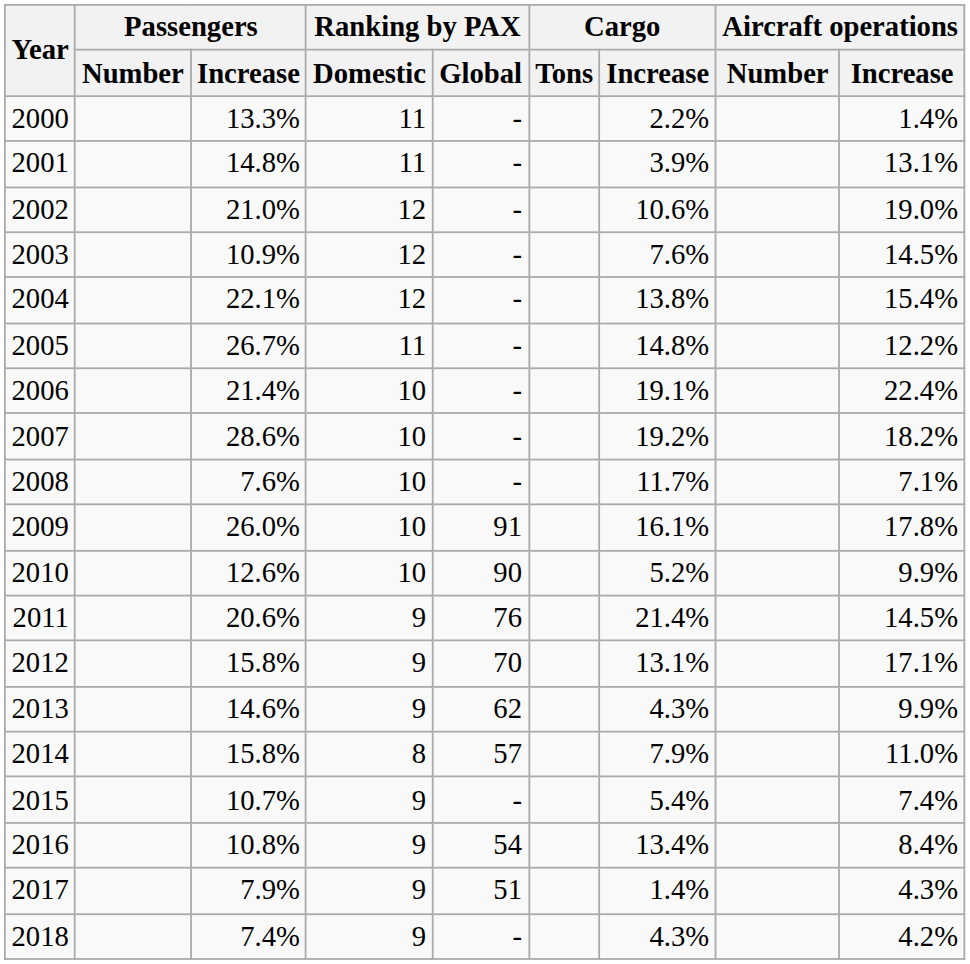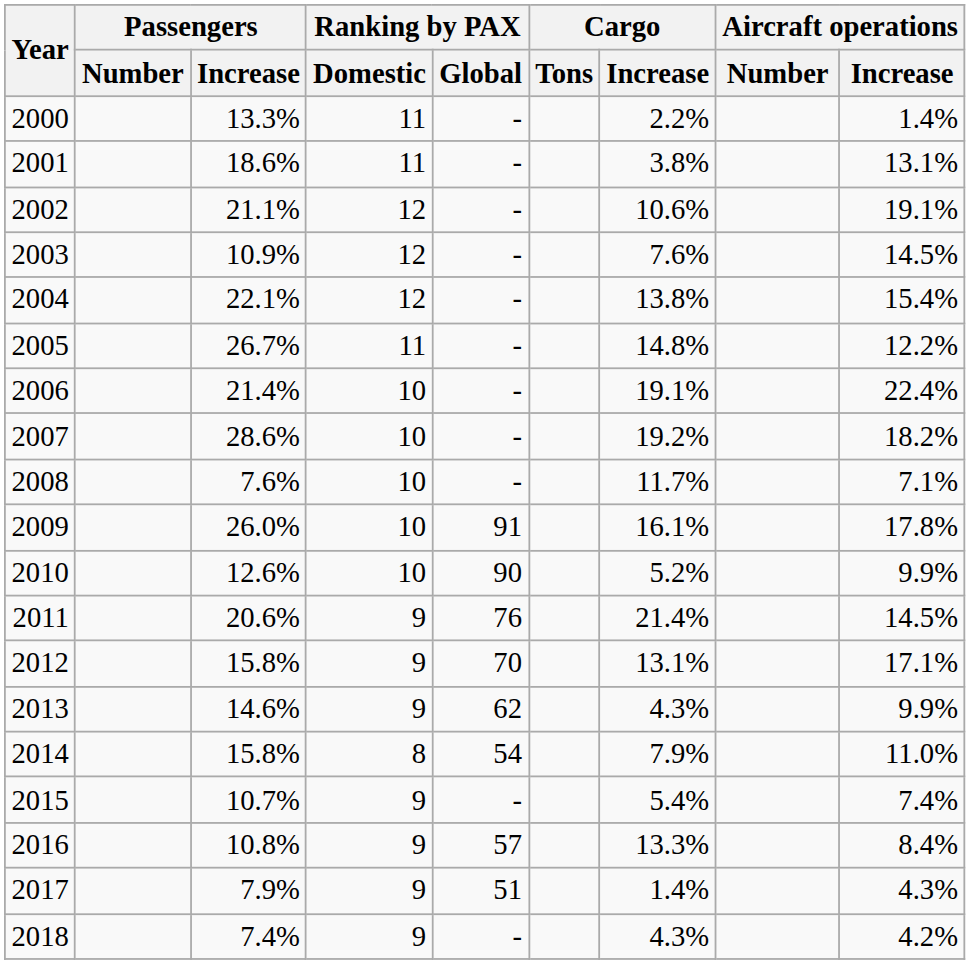2001 | Passengers / Increase: 14.8% -> 18.6%
2001 | Cargo / Increase: 3.9% -> 3.8%
2002 | Passengers / Increase: 21.0% -> 21.1%
2002 | Aircraft operations / Increase: 19.0% -> 19.1%
2014 | Ranking by PAX / Global: 57 -> 54
2016 | Ranking by PAX / Global: 54 -> 57
2016 | Cargo / Increase: 13.4% -> 13.3%
